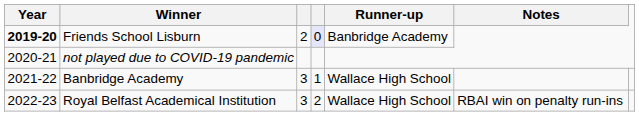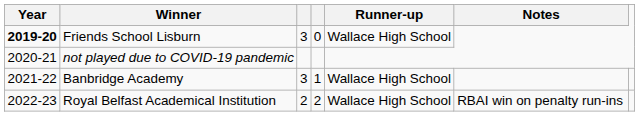Friends School Lisburn | column 3: 2 -> 3
Friends School Lisburn | column 4: lavender background -> no background
Friends School Lisburn | Runner-up: Banbridge Academy -> Wallace High School
Royal Belfast Academical Institution | column 3: 3 -> 2
